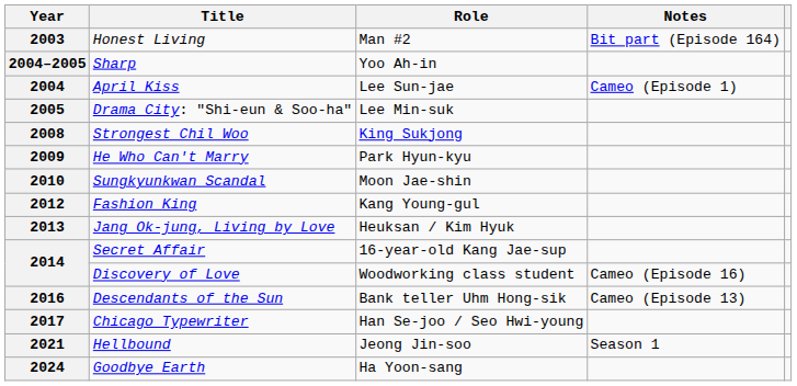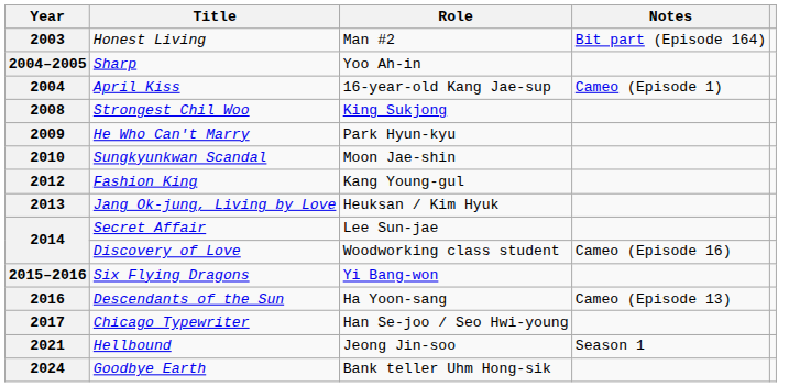2004 | Role: Lee Sun-jae -> 16-year-old Kang Jae-sup
- row: 2005 | Drama City: "Shi-eun & Soo-ha" | Lee Min-suk
2014 / Secret Affair | Role: 16-year-old Kang Jae-sup -> Lee Sun-jae
+ row: 2015–2016 | Six Flying Dragons | Yi Bang-won
2016 | Role: Bank teller Uhm Hong-sik -> Ha Yoon-sang
2024 | Role: Ha Yoon-sang -> Bank teller Uhm Hong-sik
